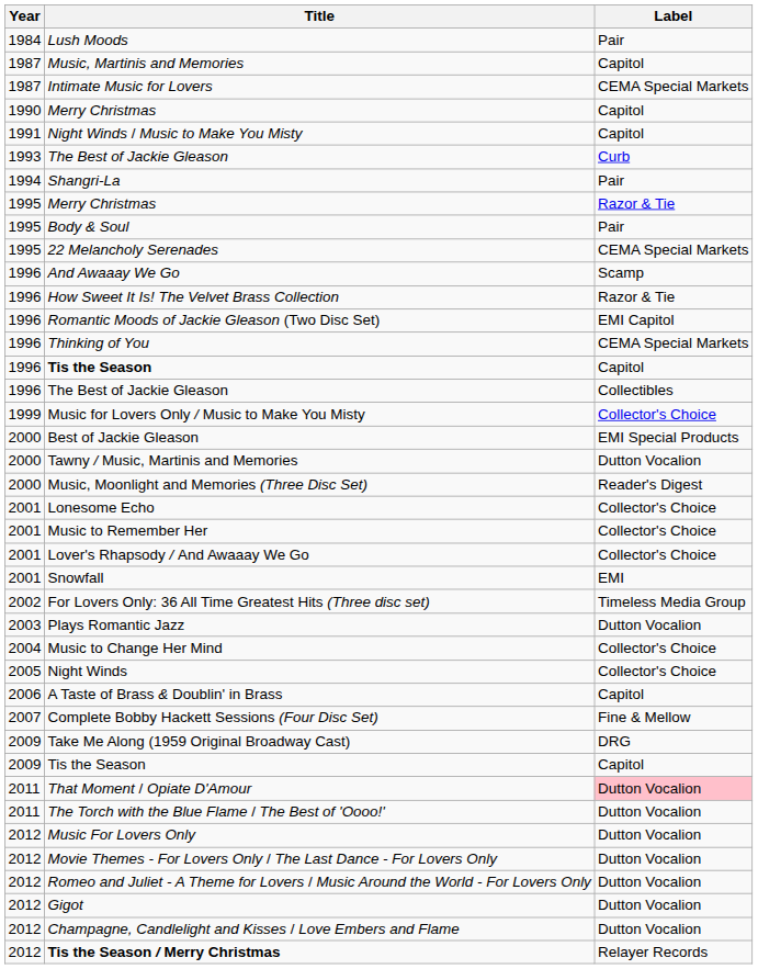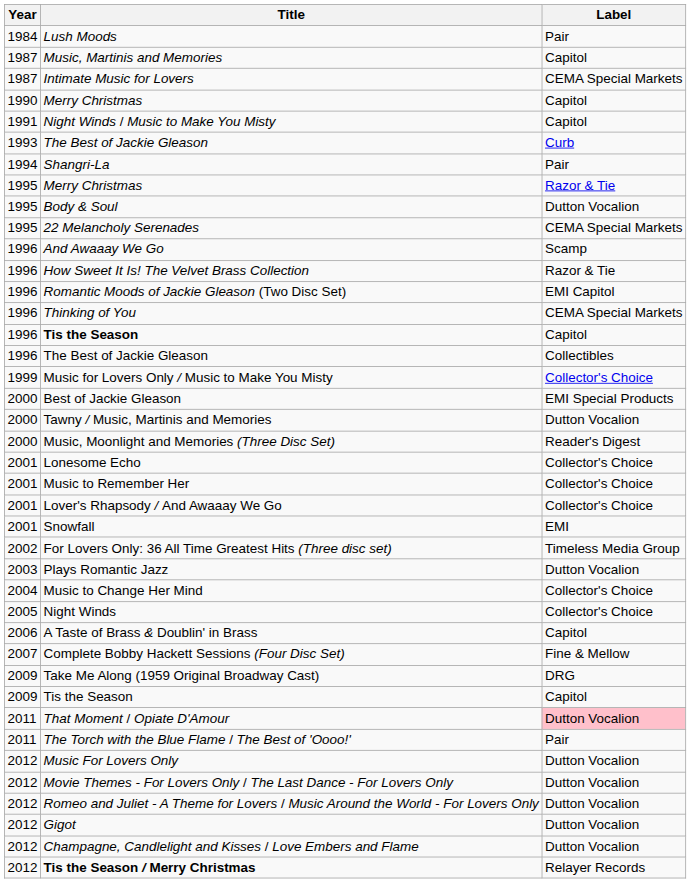Body & Soul | Label: Pair -> Dutton Vocalion
The Torch with the Blue Flame / The Best of 'Oooo!' | Label: Dutton Vocalion -> Pair
